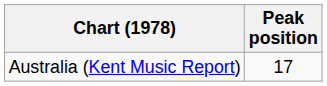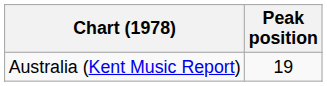Australia (Kent Music Report) | Peak position: 17 -> 19
